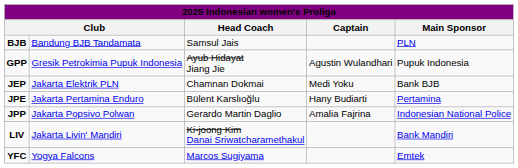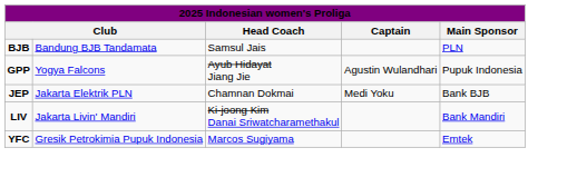GPP | column 2: Gresik Petrokimia Pupuk Indonesia -> Yogya Falcons
- row: JPE | Jakarta Pertamina Enduro | Bülent Karslıoğlu | Hany Budiarti | Pertamina
- row: JPP | Jakarta Popsivo Polwan | Gerardo Martin Daglio | Amalia Fajrina | Indonesian National Police
YFC | column 2: Yogya Falcons -> Gresik Petrokimia Pupuk Indonesia
